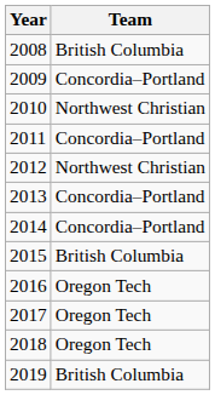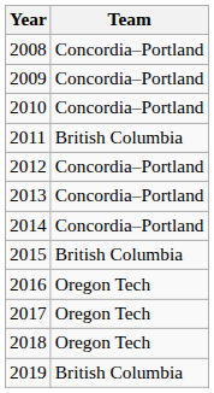2008 | Team: British Columbia -> Concordia–Portland
2010 | Team: Northwest Christian -> Concordia–Portland
2011 | Team: Concordia–Portland -> British Columbia
2012 | Team: Northwest Christian -> Concordia–Portland
